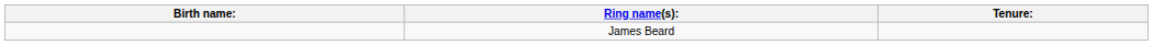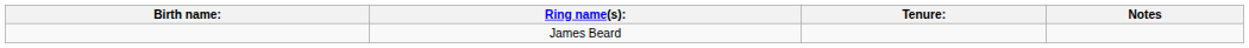+ column: Notes
